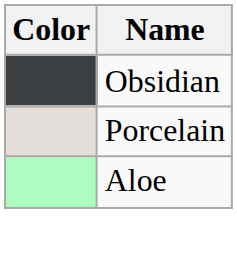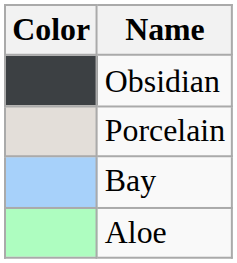+ row: Bay
